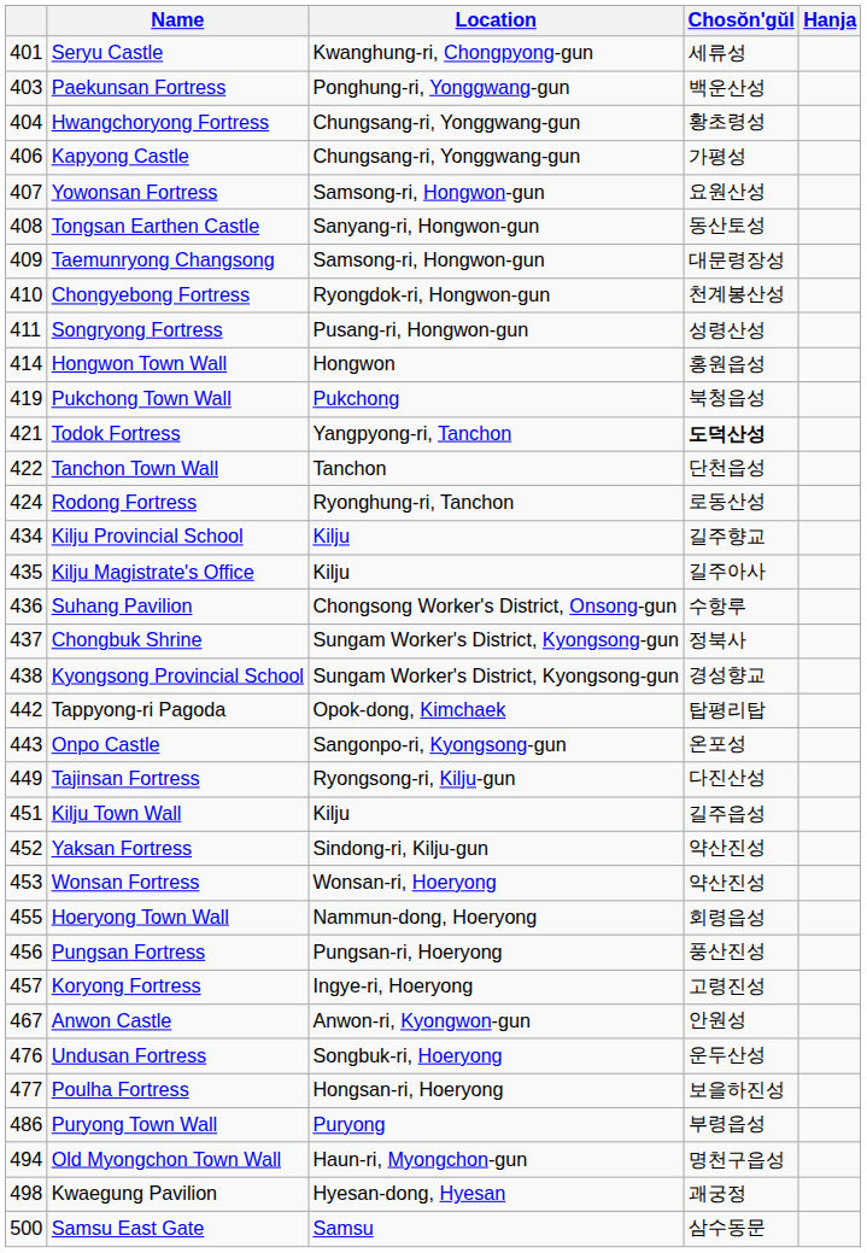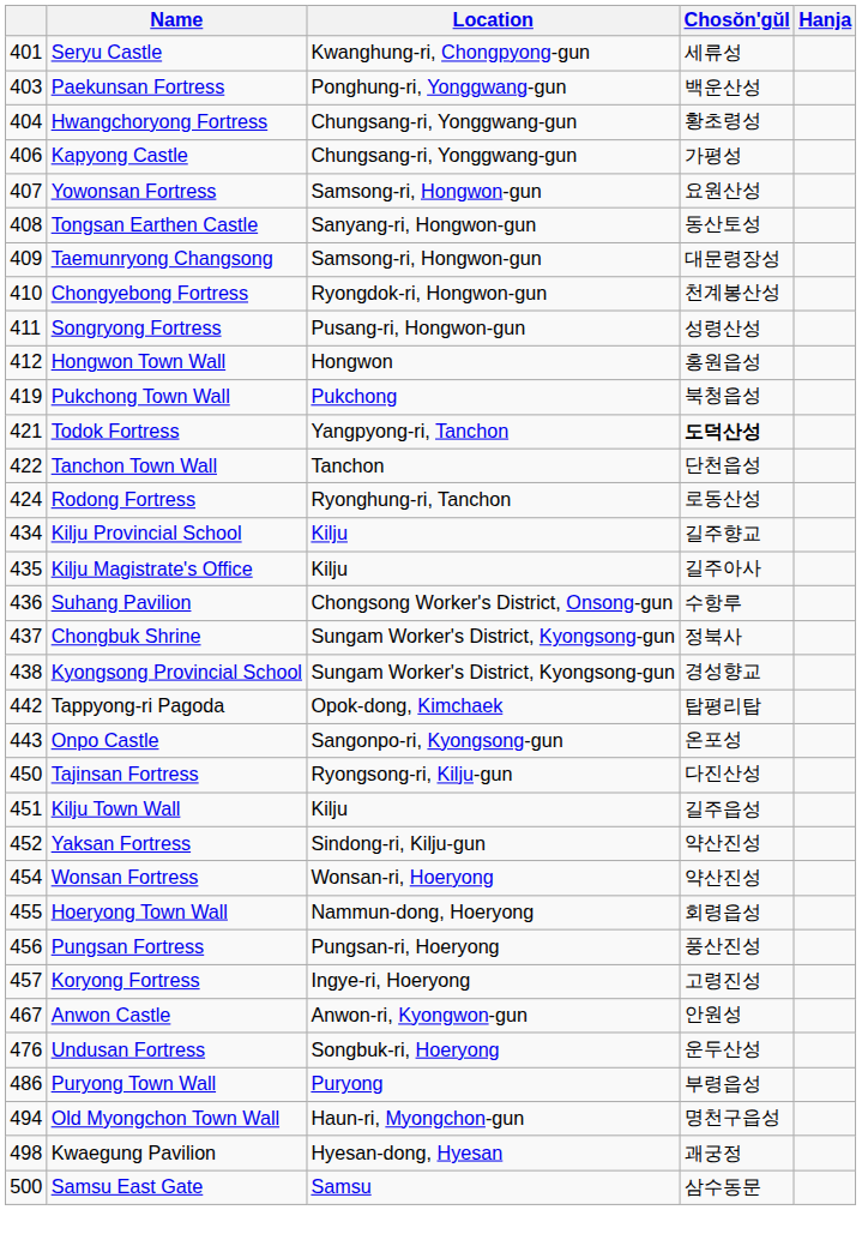Hongwon Town Wall | column 1: 414 -> 412
Tajinsan Fortress | column 1: 449 -> 450
Wonsan Fortress | column 1: 453 -> 454
- row: 477 | Poulha Fortress | Hongsan-ri, Hoeryong | 보을하진성
